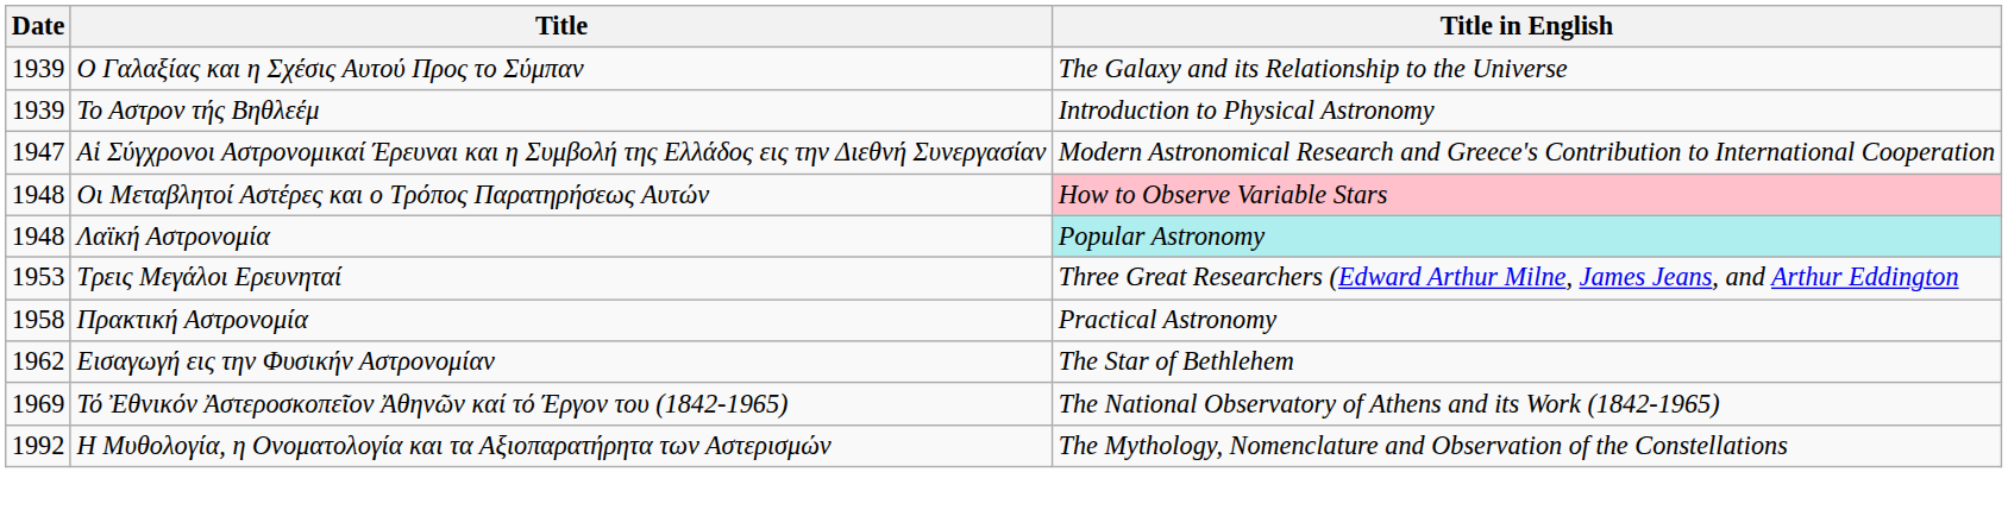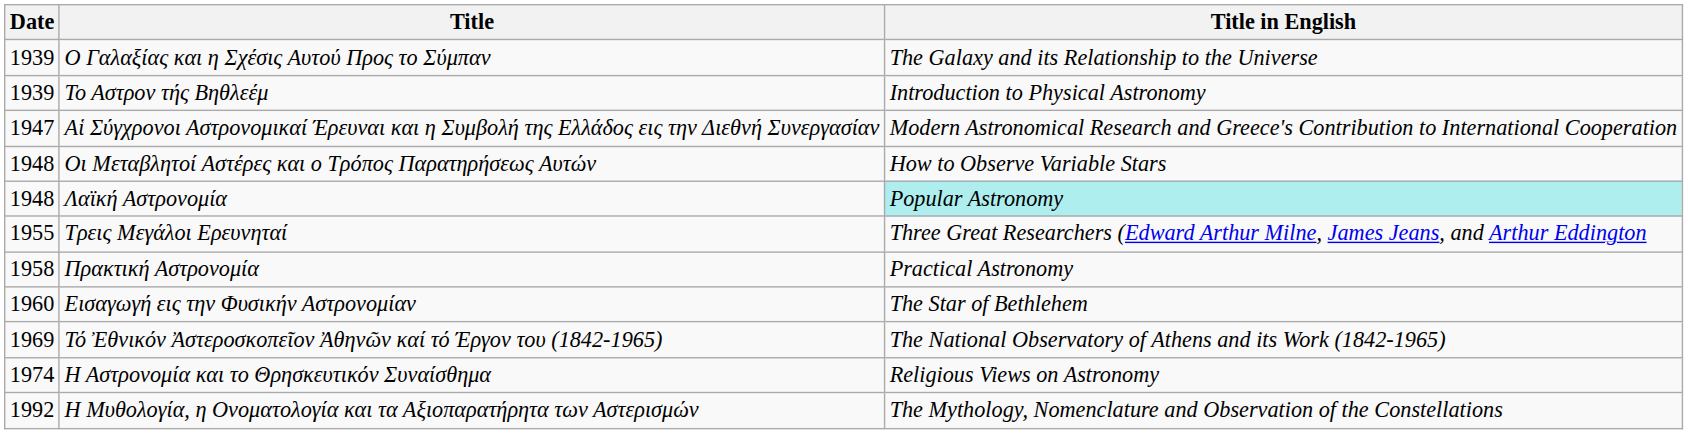Οι Μεταβλητοί Αστέρες και ο Τρόπος Παρατηρήσεως Αυτών | Title in English: pink background -> no background
Τρεις Μεγάλοι Ερευνηταί | Date: 1953 -> 1955
Εισαγωγή εις την Φυσικήν Αστρονομίαν | Date: 1962 -> 1960
+ row: 1974 | Η Αστρονομία και το Θρησκευτικόν Συναίσθημα | Religious Views on Astronomy
